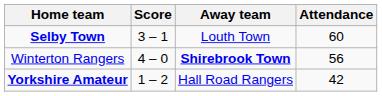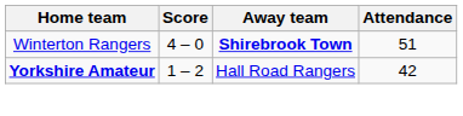- row: Selby Town | 3 – 1 | Louth Town | 60
Winterton Rangers | Attendance: 56 -> 51
